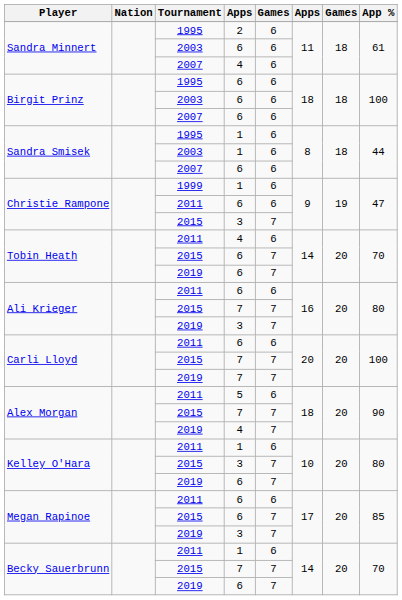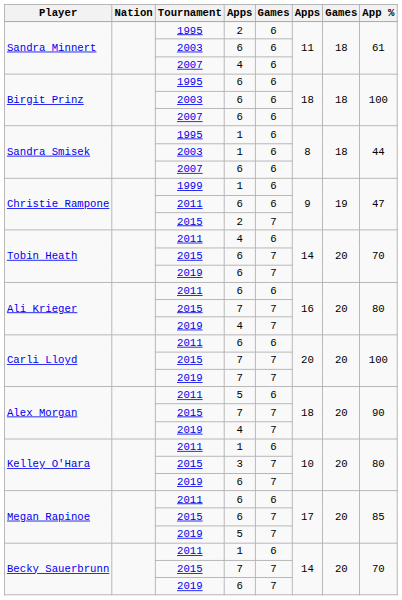Christie Rampone / 2015 | column 4: 3 -> 2
Ali Krieger / 2019 | column 4: 3 -> 4
Megan Rapinoe / 2019 | column 4: 3 -> 5
